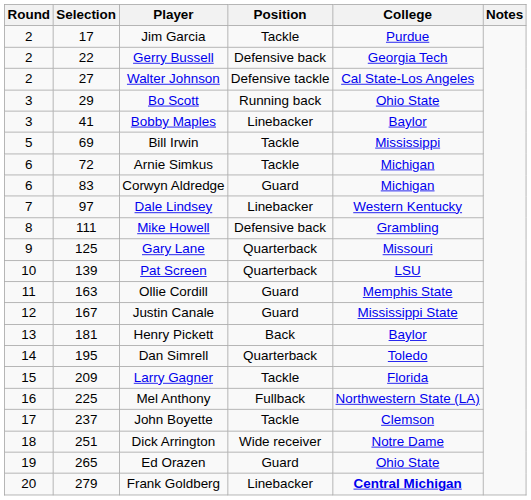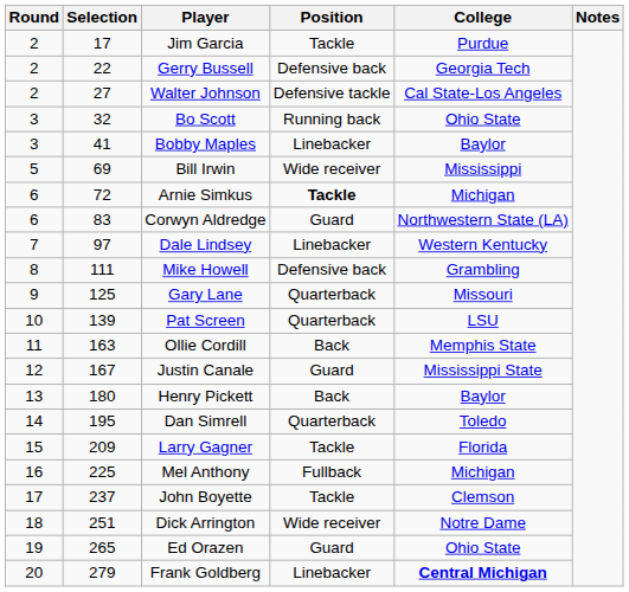Bo Scott | Selection: 29 -> 32
Bill Irwin | Position: Tackle -> Wide receiver
Arnie Simkus | Position: normal -> bold
Corwyn Aldredge | College: Michigan -> Northwestern State (LA)
Ollie Cordill | Position: Guard -> Back
Henry Pickett | Selection: 181 -> 180
Mel Anthony | College: Northwestern State (LA) -> Michigan
